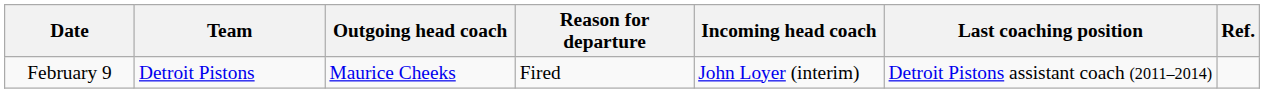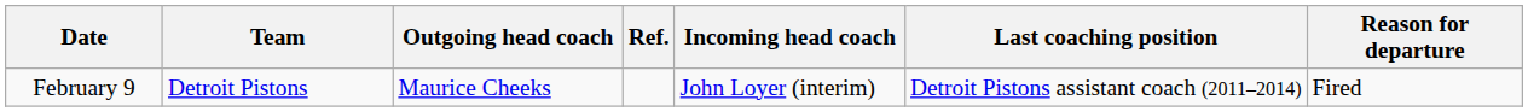columns swapped: Reason for departure <-> Ref.
